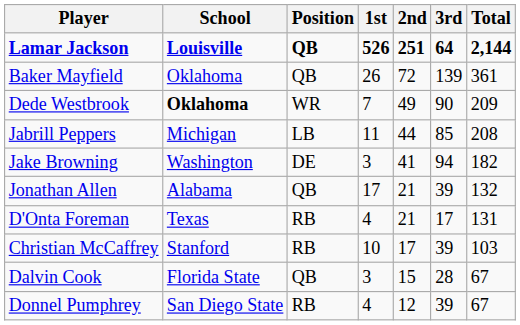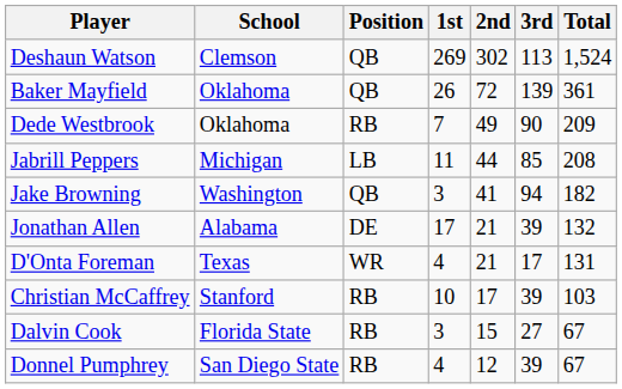- row: Lamar Jackson | Louisville | QB | 526 | 251 | 64 | 2,144
+ row: Deshaun Watson | Clemson | QB | 269 | 302 | 113 | 1,524
Dede Westbrook | School: bold -> normal
Dede Westbrook | Position: WR -> RB
Jake Browning | Position: DE -> QB
Jonathan Allen | Position: QB -> DE
D'Onta Foreman | Position: RB -> WR
Dalvin Cook | Position: QB -> RB
Dalvin Cook | 3rd: 28 -> 27
